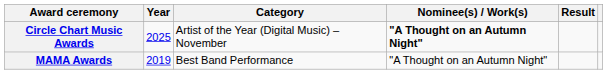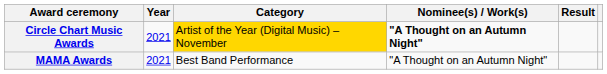Circle Chart Music Awards | Year: 2025 -> 2021
Circle Chart Music Awards | Category: no background -> gold background
MAMA Awards | Year: 2019 -> 2021
